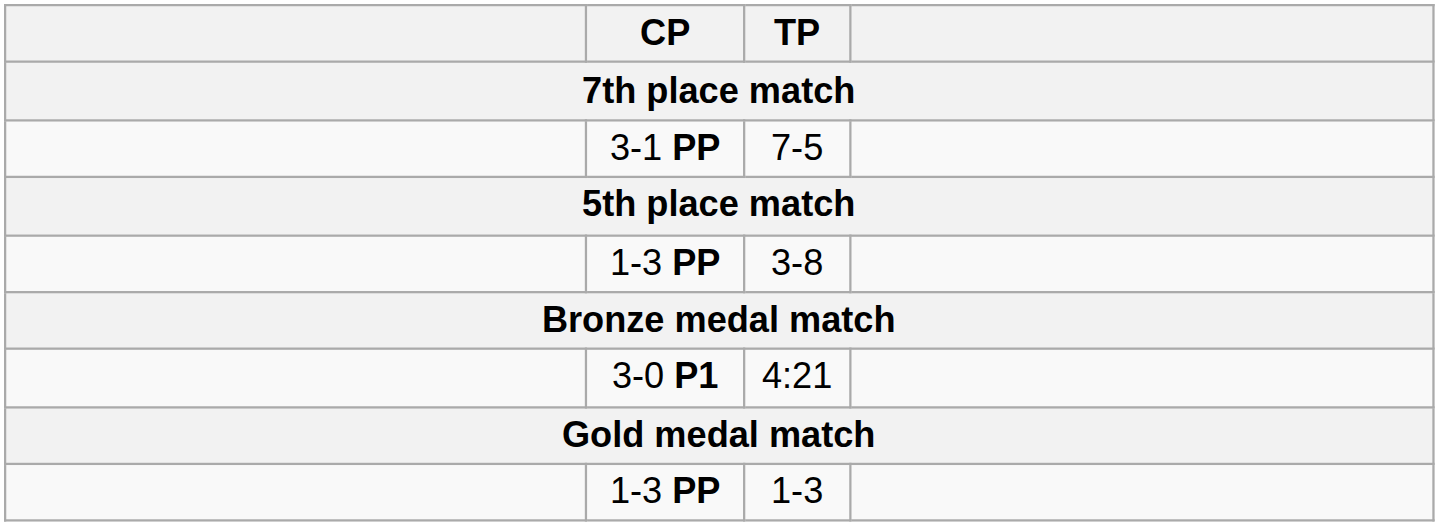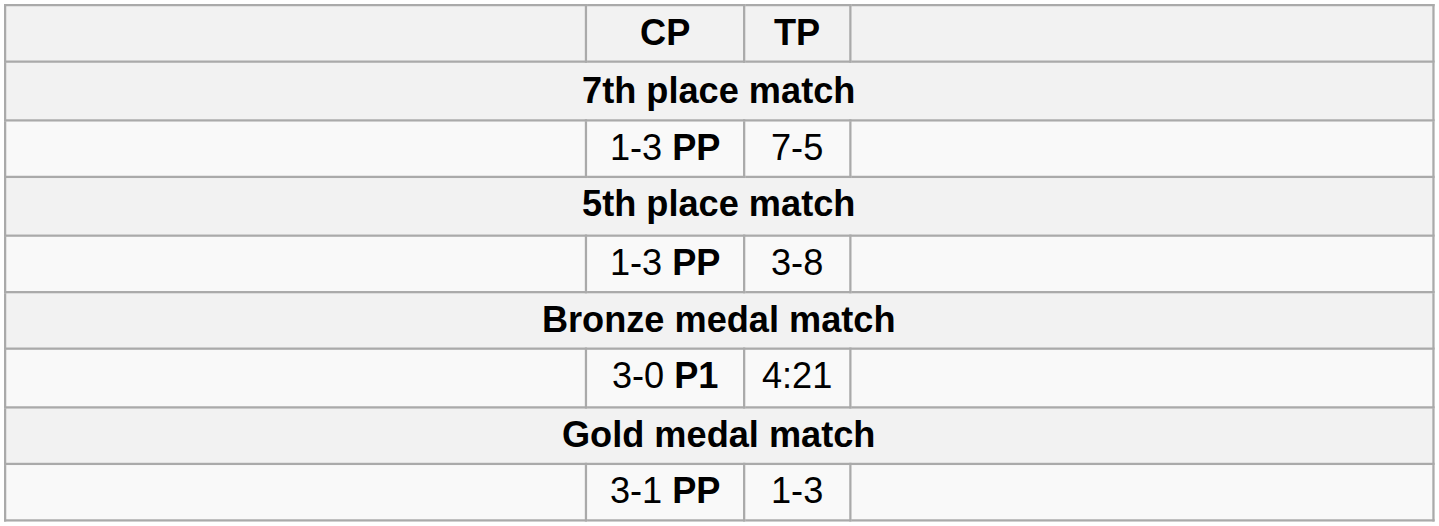7-5 | CP: 3-1 PP -> 1-3 PP
1-3 | CP: 1-3 PP -> 3-1 PP
